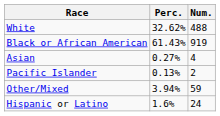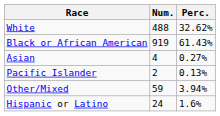columns swapped: Num. <-> Perc.
